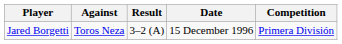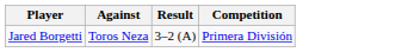- column: Date | 15 December 1996
